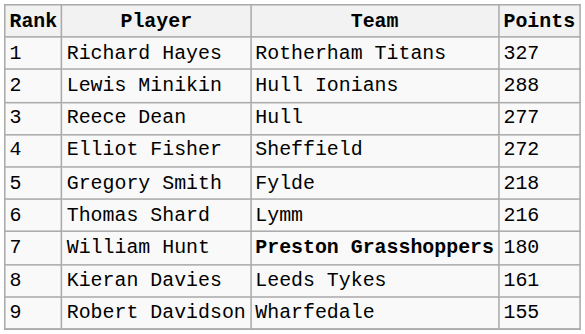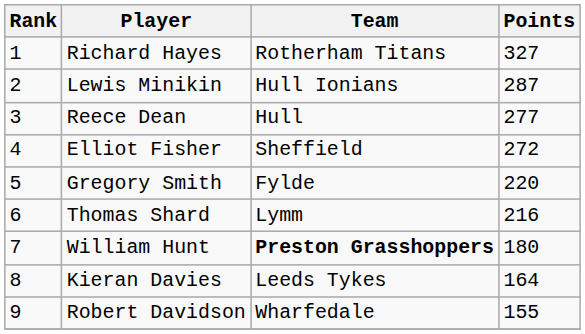Lewis Minikin | Points: 288 -> 287
Gregory Smith | Points: 218 -> 220
Kieran Davies | Points: 161 -> 164
